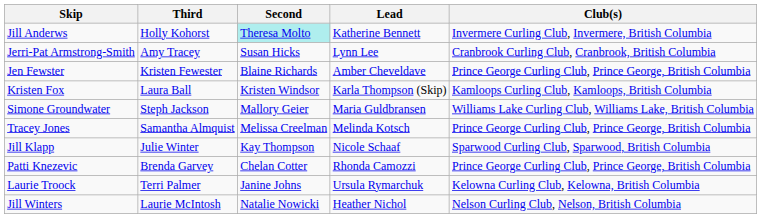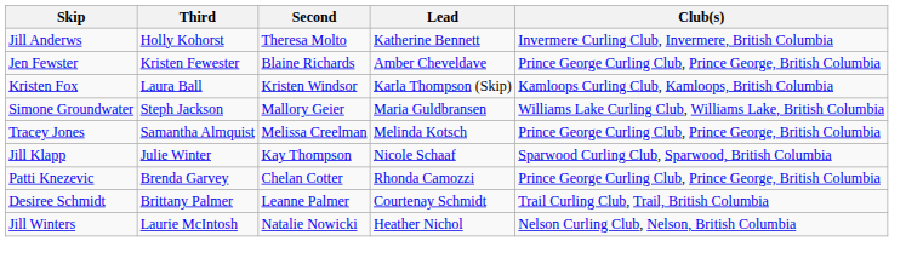Jill Anderws | Second: paleturquoise background -> no background
- row: Jerri-Pat Armstrong-Smith | Amy Tracey | Susan Hicks | Lynn Lee | Cranbrook Curling Club, Cranbrook, British Columbia
+ row: Desiree Schmidt | Brittany Palmer | Leanne Palmer | Courtenay Schmidt | Trail Curling Club, Trail, British Columbia
- row: Laurie Troock | Terri Palmer | Janine Johns | Ursula Rymarchuk | Kelowna Curling Club, Kelowna, British Columbia
